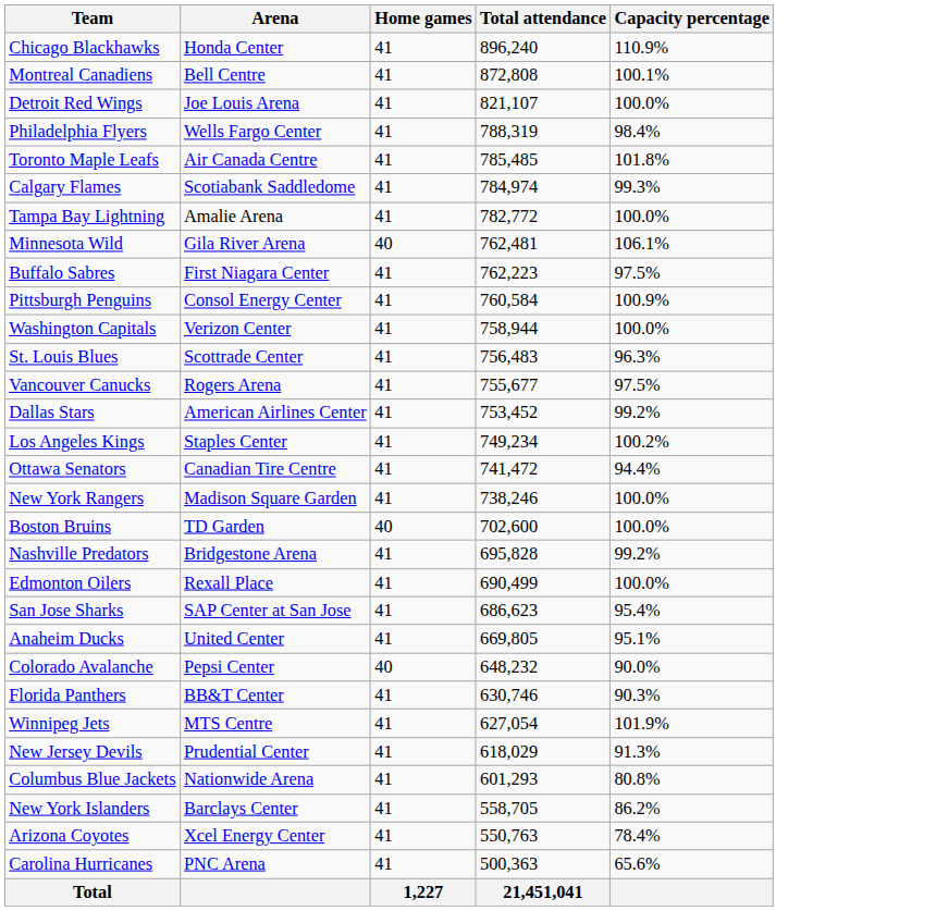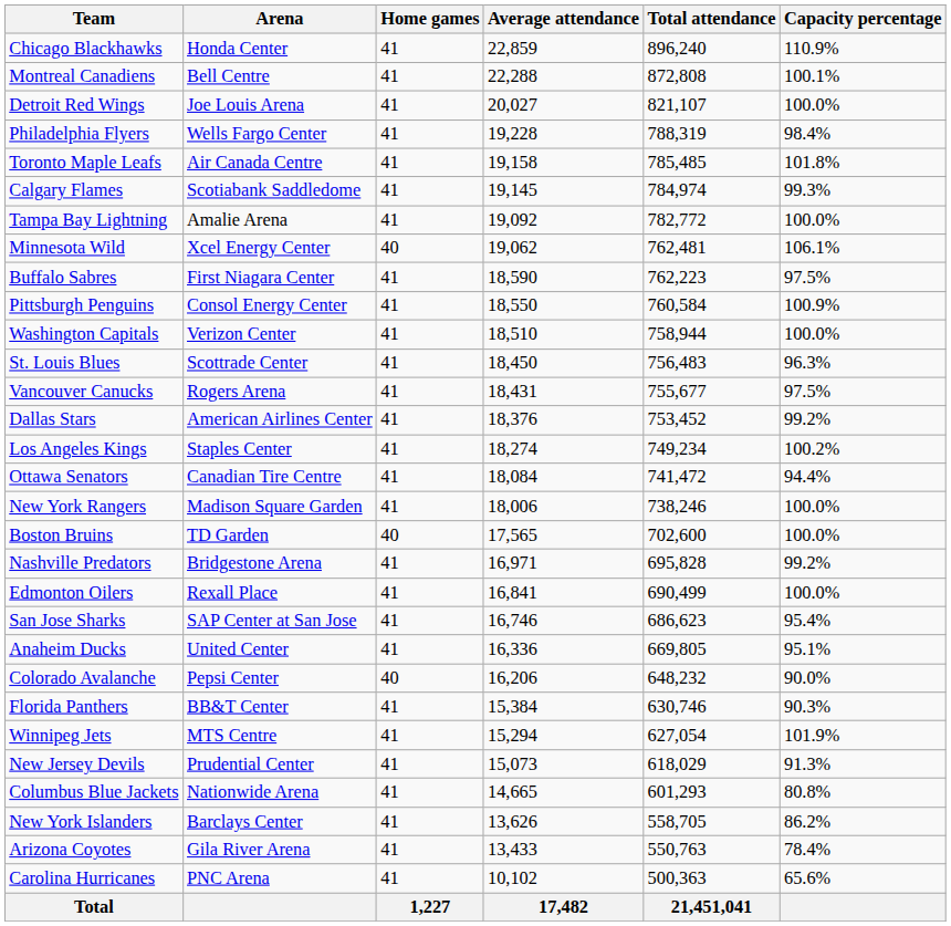+ column: Average attendance | 22,859 | 22,288 | 20,027 | 19,228 | 19,158 | 19,145 | 19,092 | 19,062 | 18,590 | 18,550 | 18,510 | 18,450 | 18,431 | 18,376 | 18,274 | 18,084 | 18,006 | 17,565 | 16,971 | 16,841 | 16,746 | 16,336 | 16,206 | 15,384 | 15,294 | 15,073 | 14,665 | 13,626 | 13,433 | 10,102 | 17,482
Minnesota Wild | Arena: Gila River Arena -> Xcel Energy Center
Arizona Coyotes | Arena: Xcel Energy Center -> Gila River Arena
